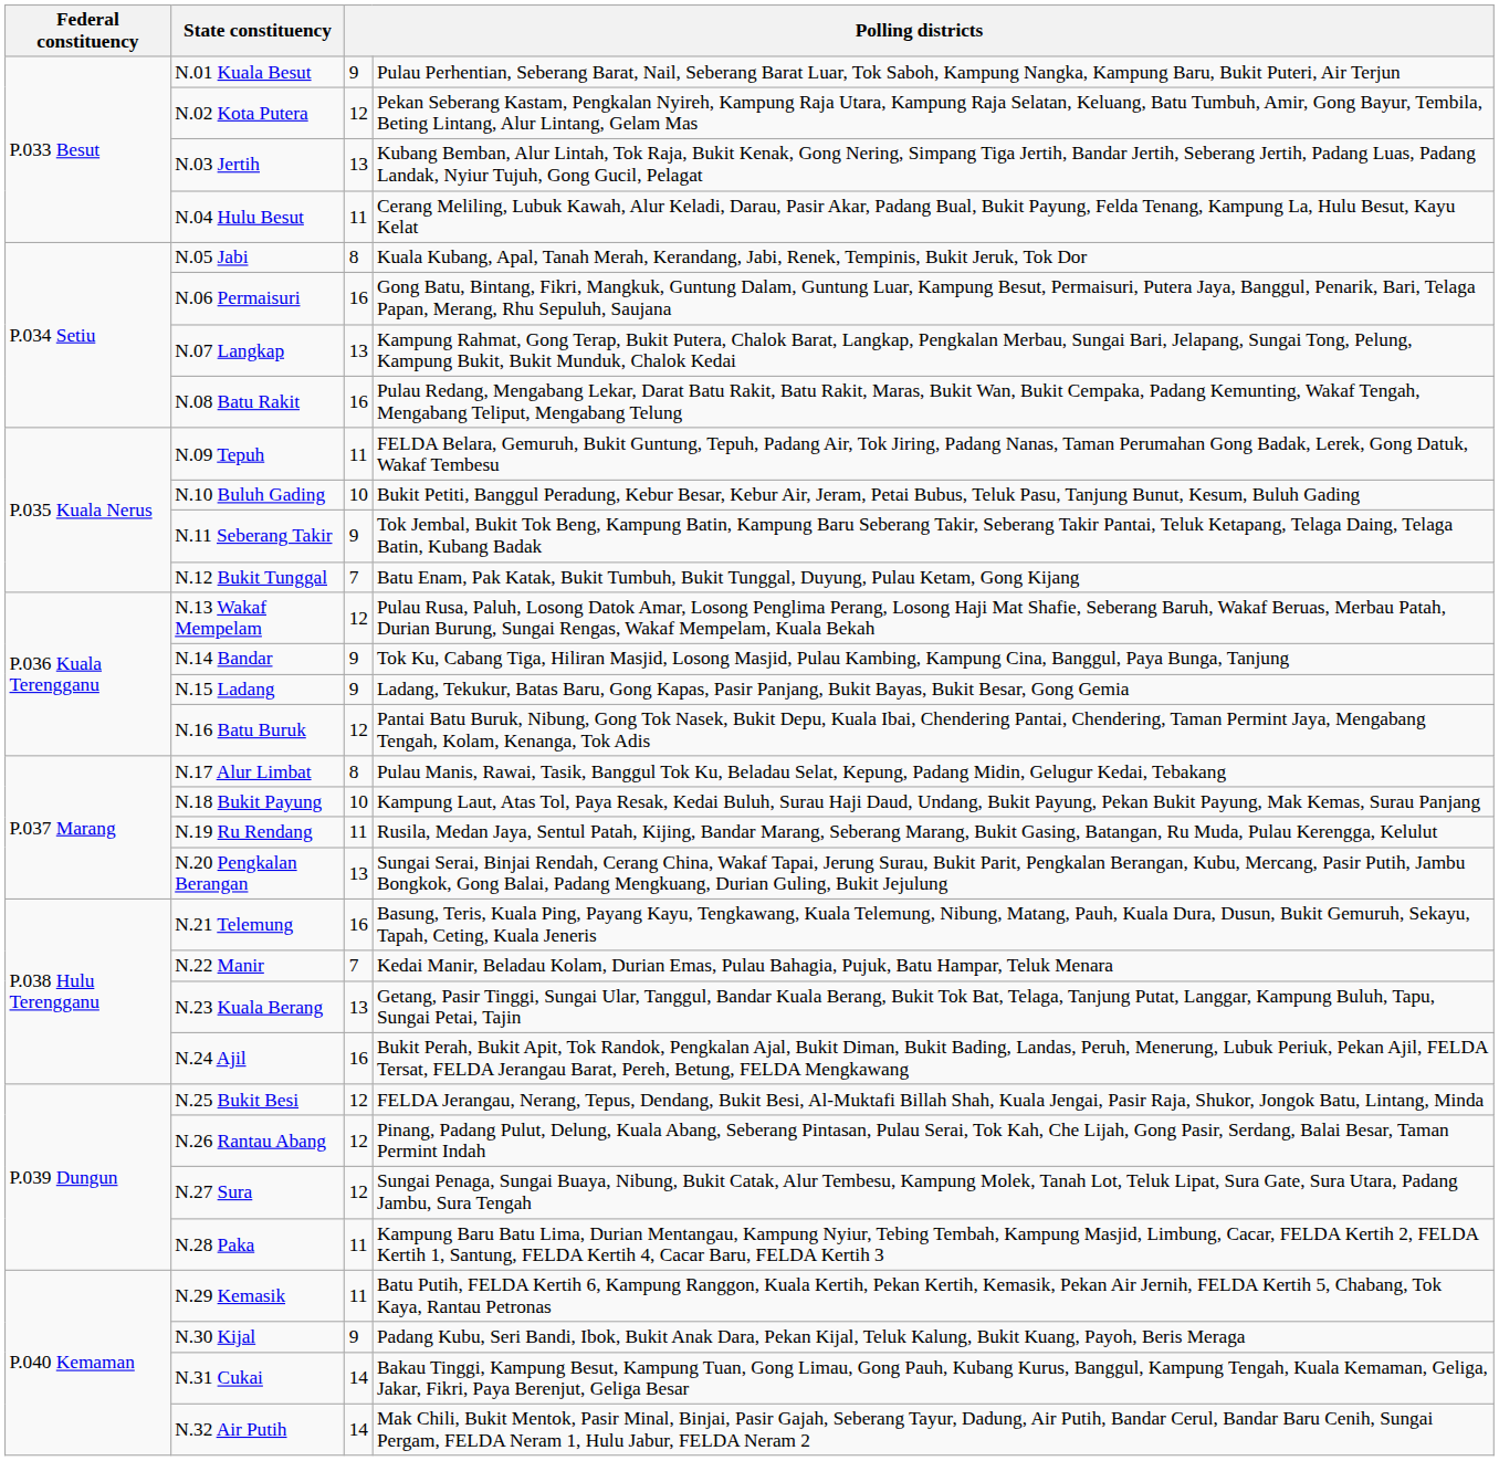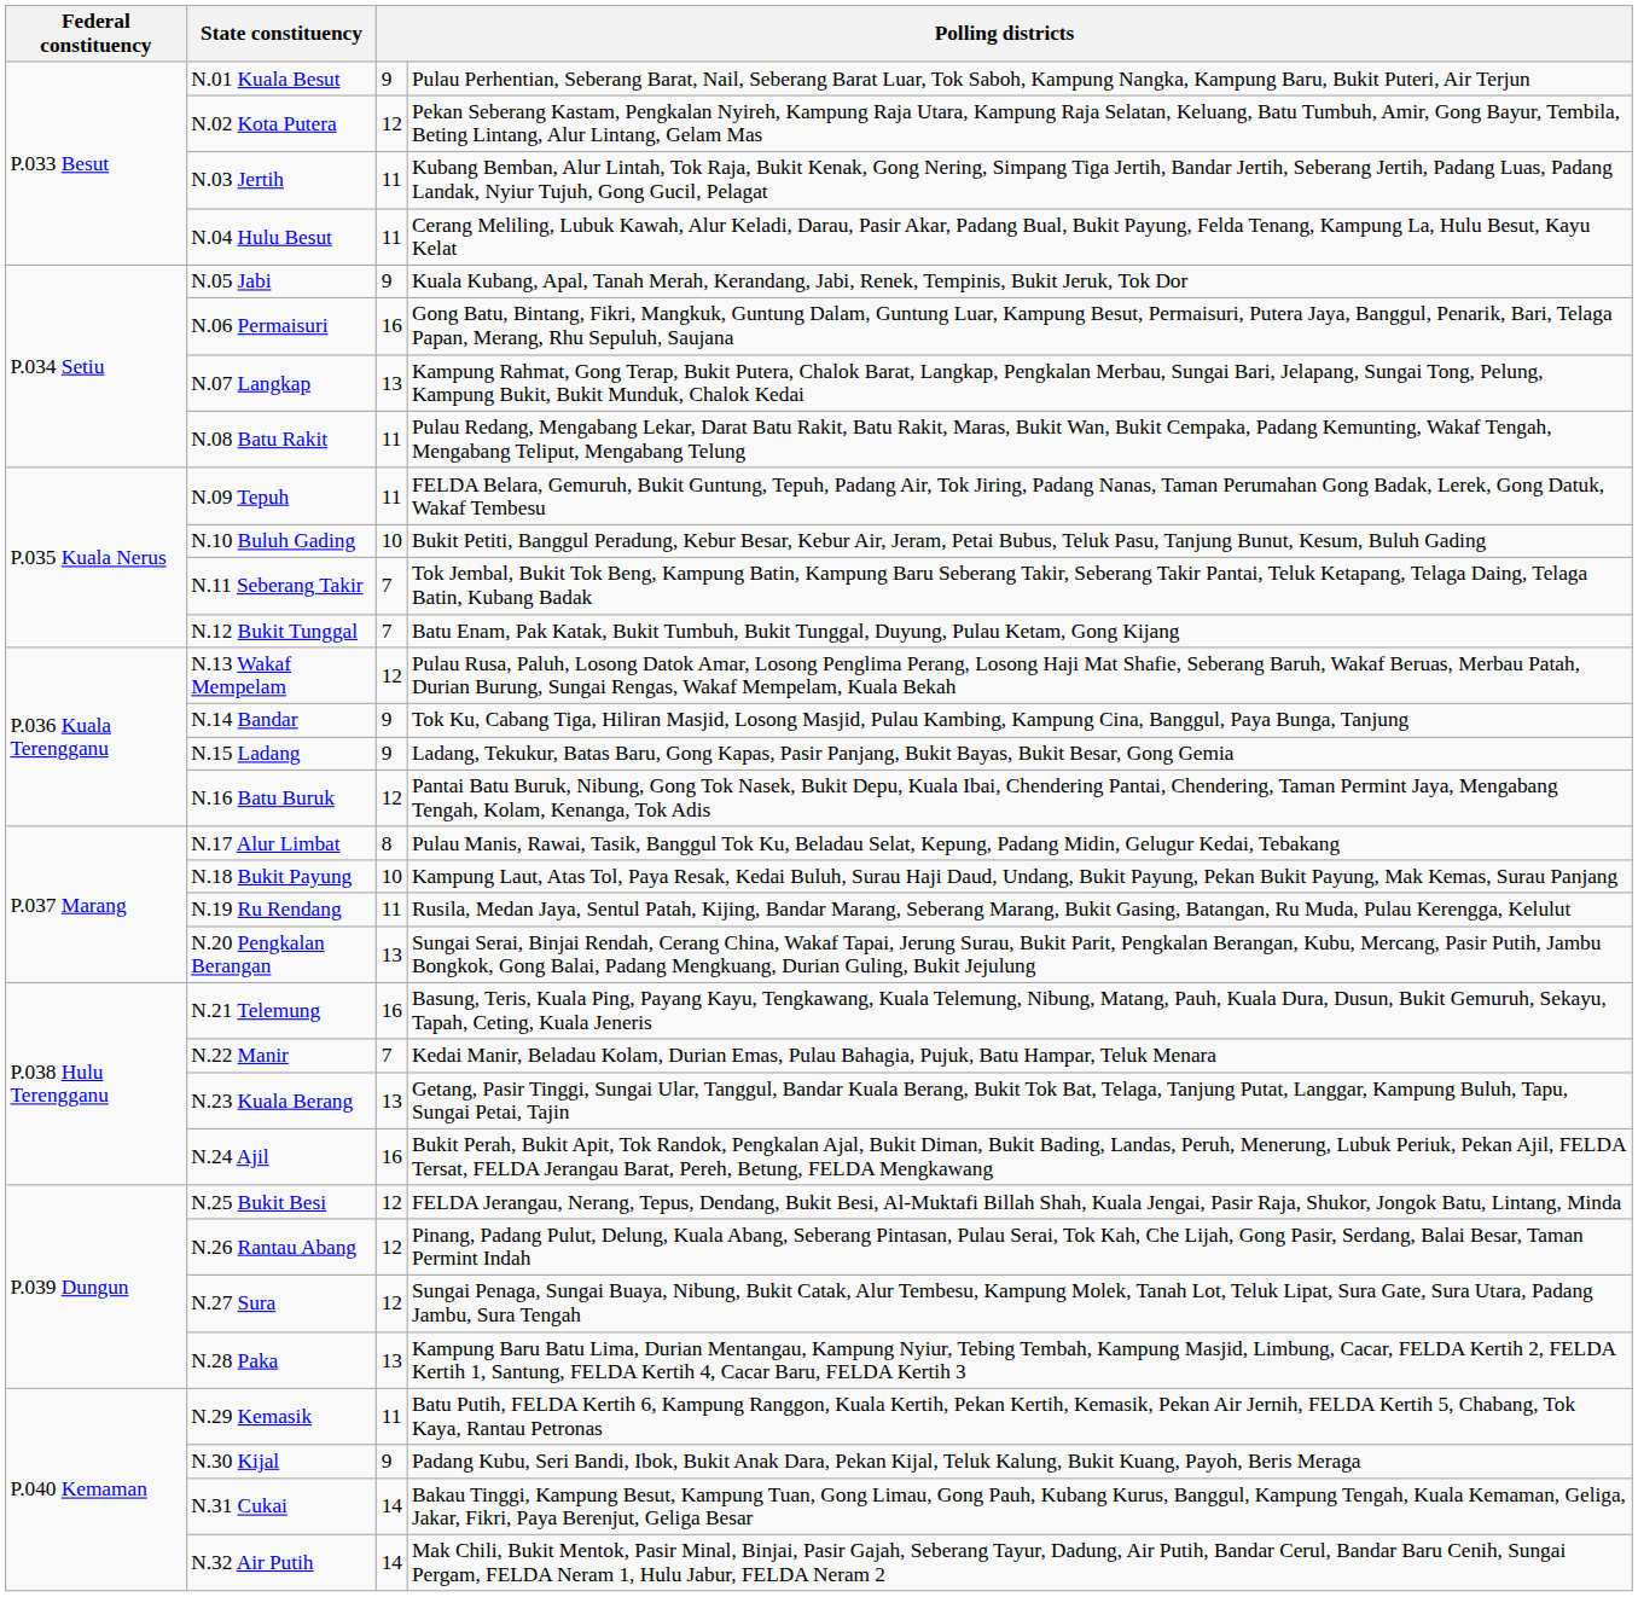N.03 Jertih | column 3: 13 -> 11
N.05 Jabi | column 3: 8 -> 9
N.08 Batu Rakit | column 3: 16 -> 11
N.11 Seberang Takir | column 3: 9 -> 7
N.28 Paka | column 3: 11 -> 13
